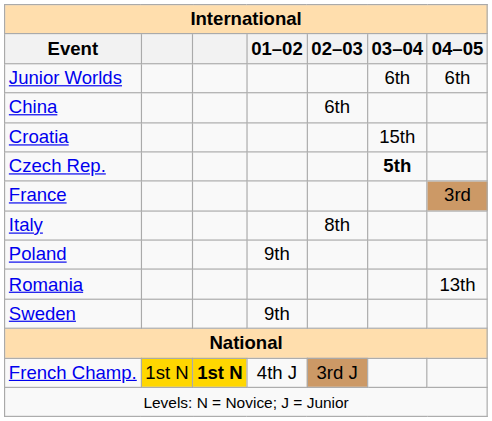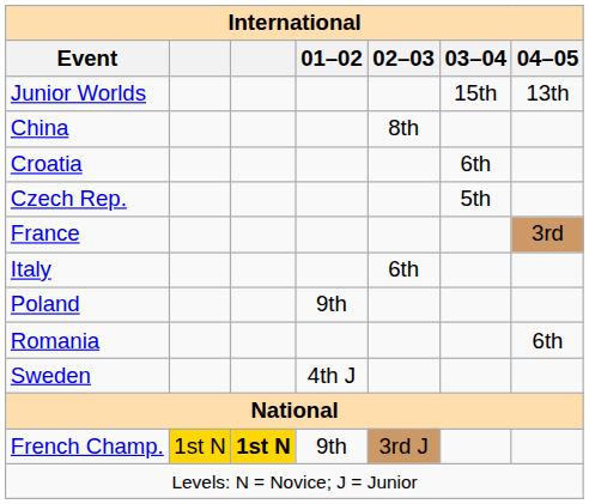Junior Worlds | International / 03–04: 6th -> 15th
Junior Worlds | International / 04–05: 6th -> 13th
China | International / 02–03: 6th -> 8th
Croatia | International / 03–04: 15th -> 6th
Czech Rep. | International / 03–04: bold -> normal
Italy | International / 02–03: 8th -> 6th
Romania | International / 04–05: 13th -> 6th
Sweden | International / 01–02: 9th -> 4th J
French Champ. | International / 01–02: 4th J -> 9th
